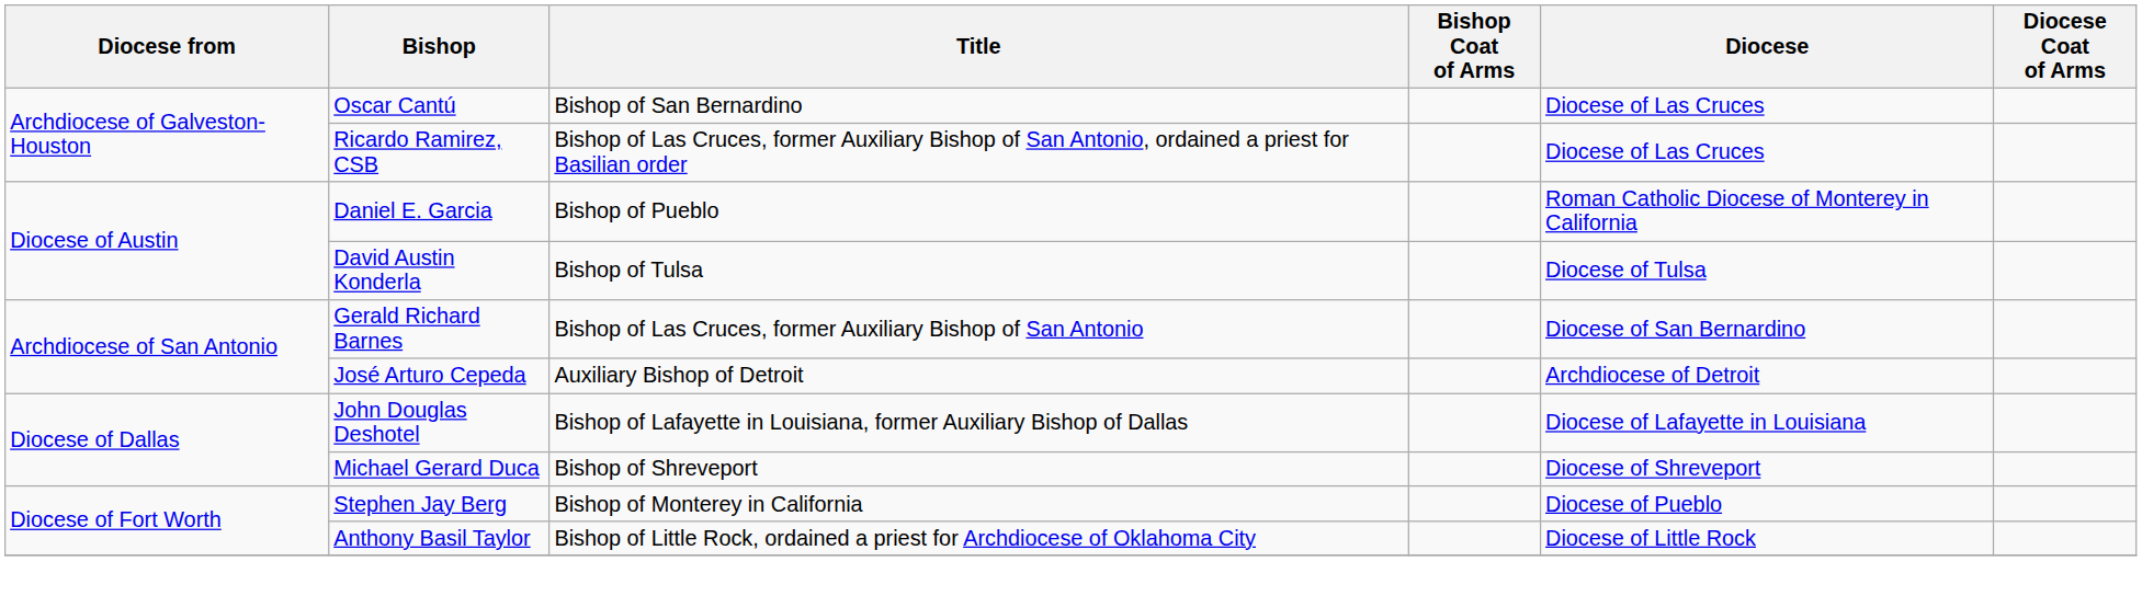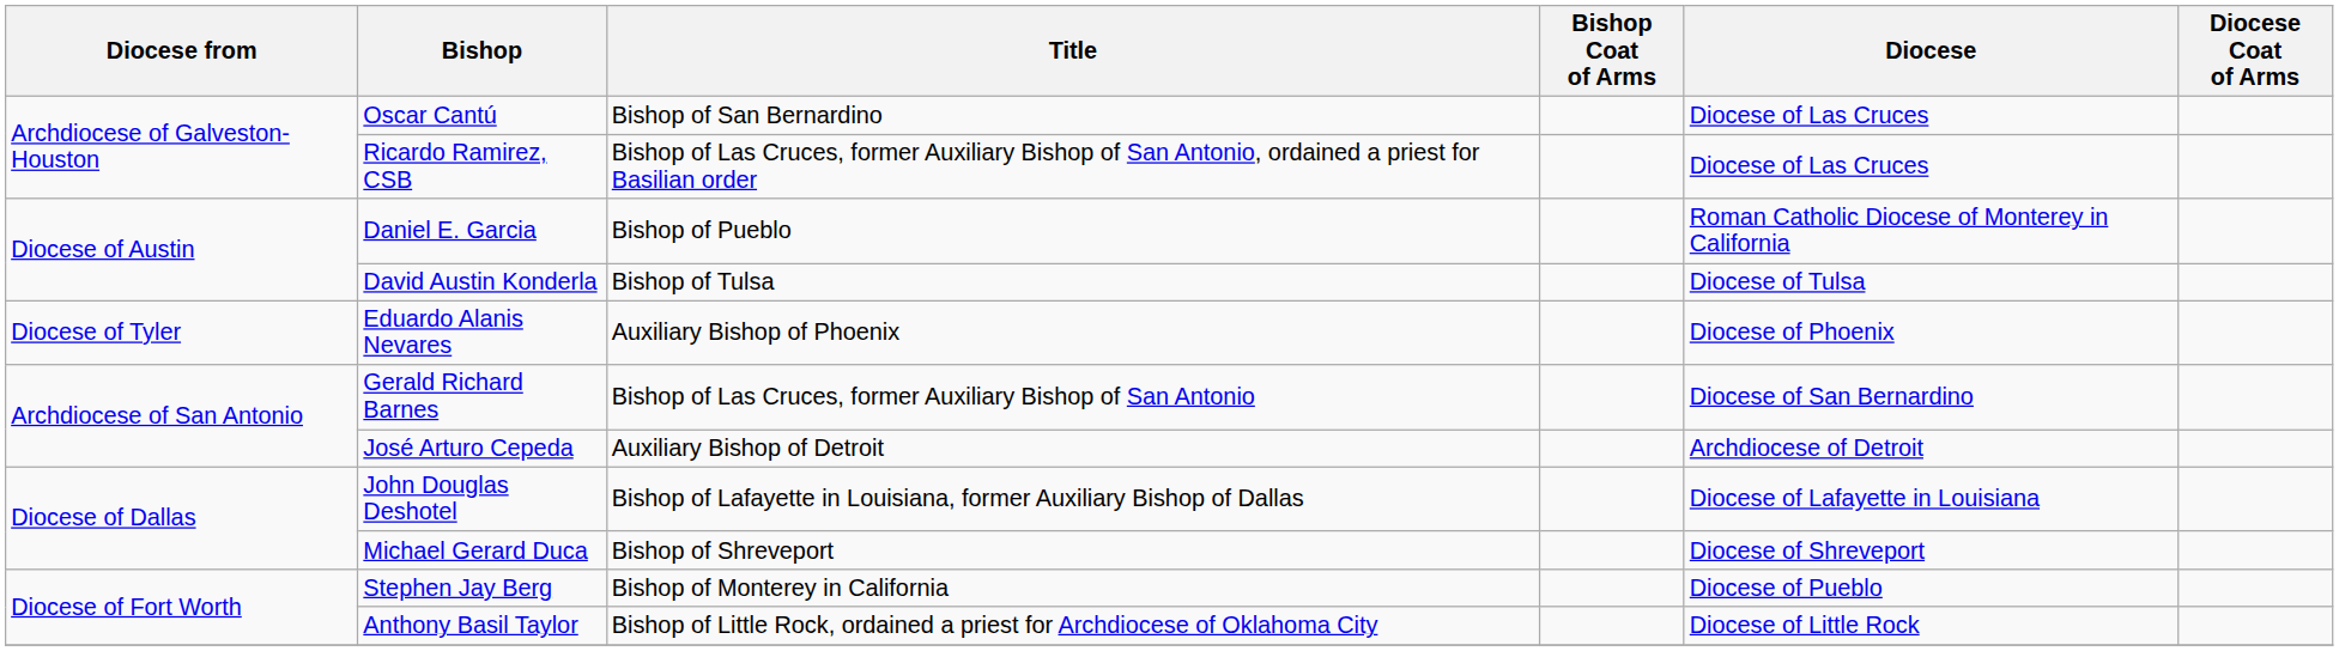+ row: Diocese of Tyler | Eduardo Alanis Nevares | Auxiliary Bishop of Phoenix | Diocese of Phoenix
